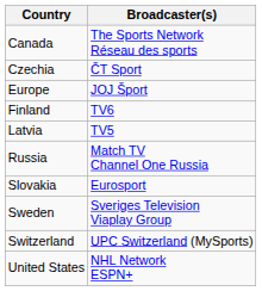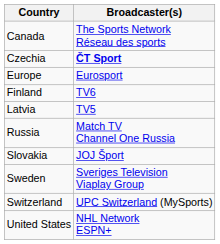Czechia | Broadcaster(s): normal -> bold
Europe | Broadcaster(s): JOJ Šport -> Eurosport
Slovakia | Broadcaster(s): Eurosport -> JOJ Šport
